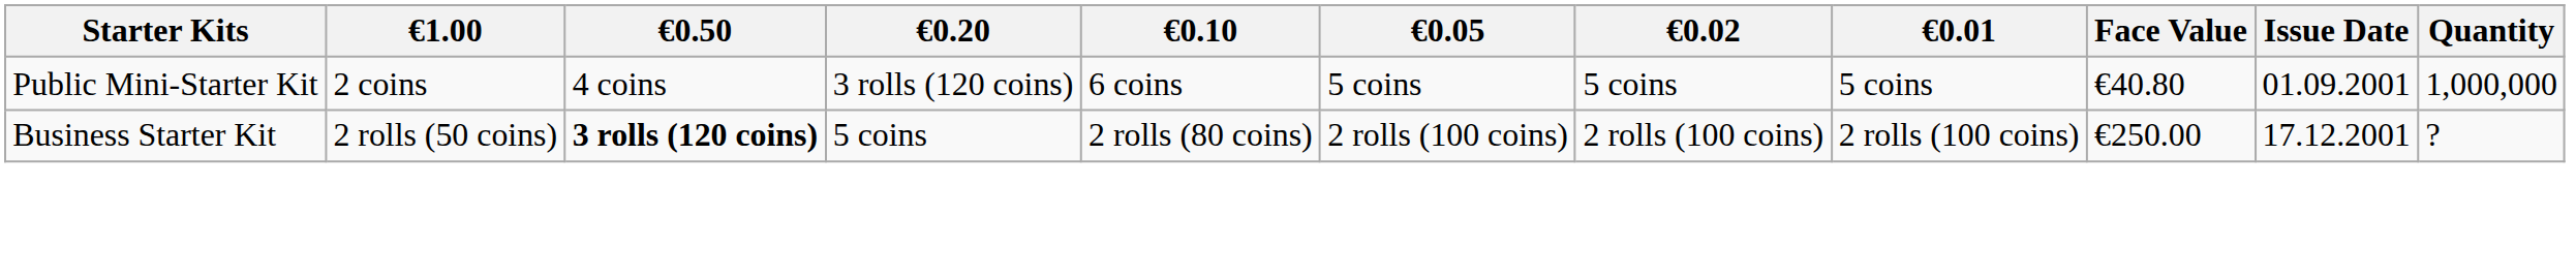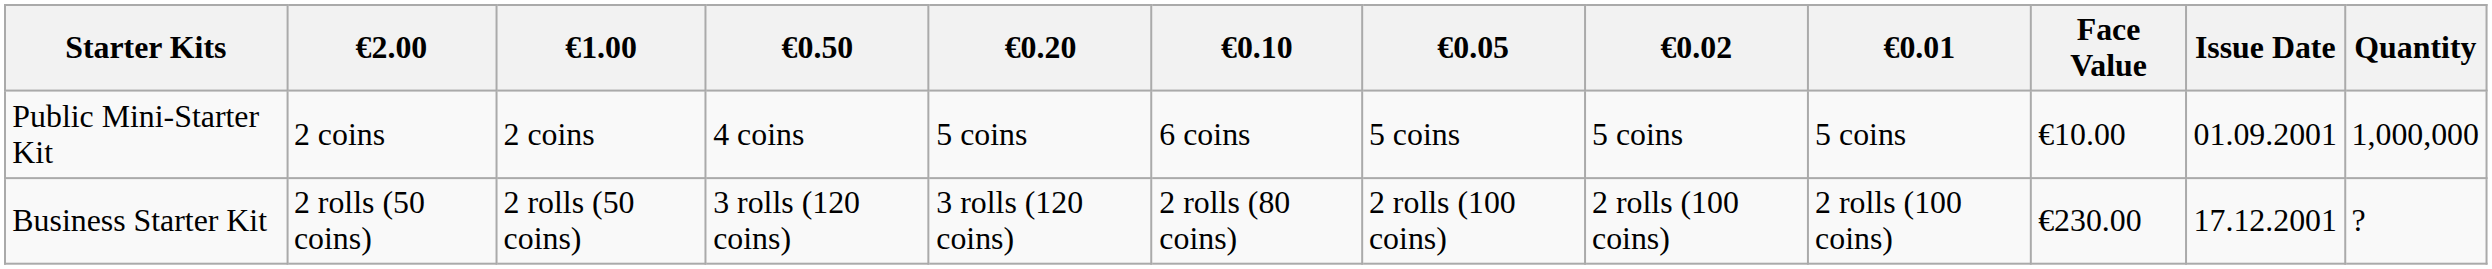+ column: €2.00 | 2 coins | 2 rolls (50 coins)
Public Mini-Starter Kit | €0.20: 3 rolls (120 coins) -> 5 coins
Public Mini-Starter Kit | Face Value: €40.80 -> €10.00
Business Starter Kit | €0.50: bold -> normal
Business Starter Kit | €0.20: 5 coins -> 3 rolls (120 coins)
Business Starter Kit | Face Value: €250.00 -> €230.00
